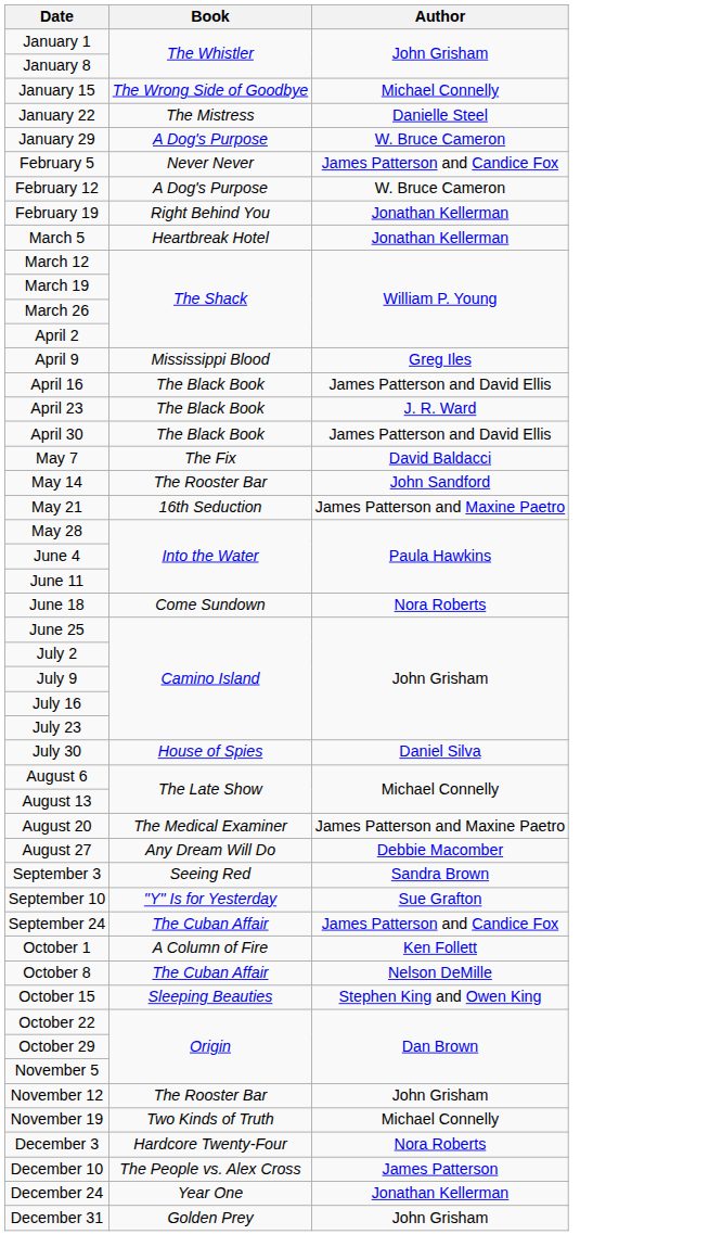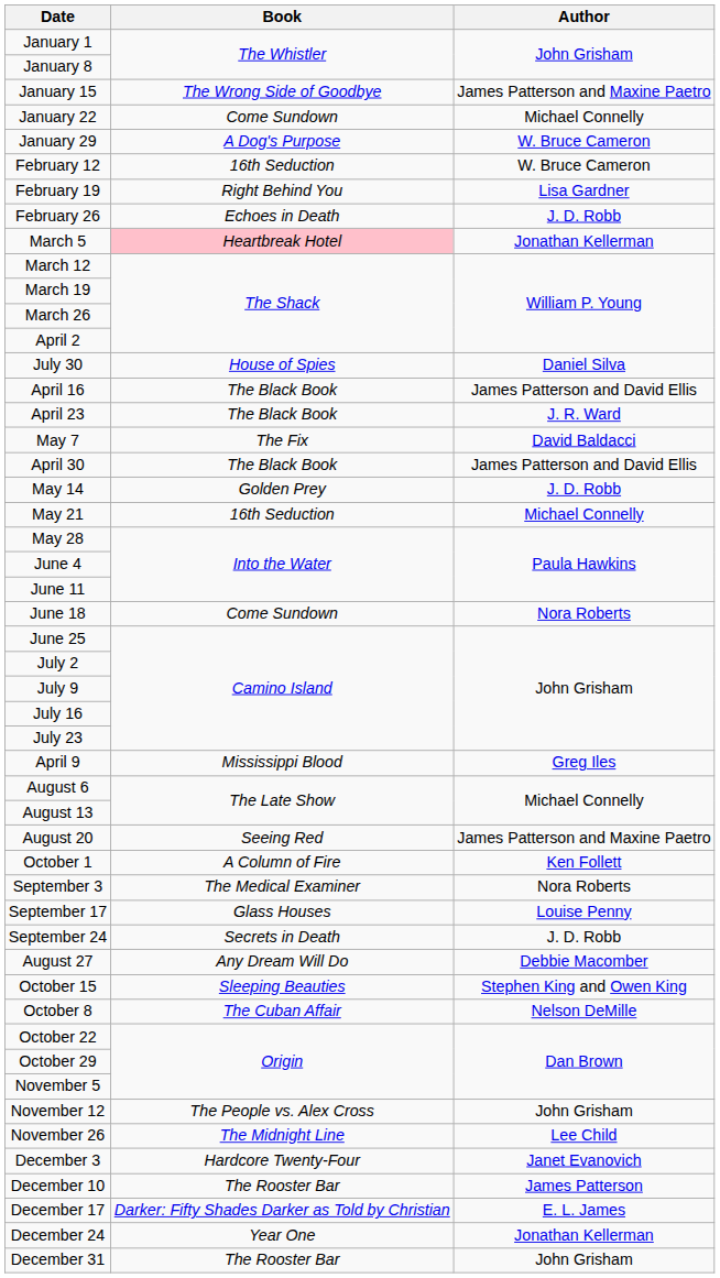January 15 | Author: Michael Connelly -> James Patterson and Maxine Paetro
January 22 | Book: The Mistress -> Come Sundown
January 22 | Author: Danielle Steel -> Michael Connelly
- row: February 5 | Never Never | James Patterson and Candice Fox
February 12 | Book: A Dog's Purpose -> 16th Seduction
February 19 | Author: Jonathan Kellerman -> Lisa Gardner
+ row: February 26 | Echoes in Death | J. D. Robb
March 5 | Book: no background -> pink background
rows swapped: April 9 <-> July 30
rows swapped: April 30 <-> May 7
May 14 | Book: The Rooster Bar -> Golden Prey
May 14 | Author: John Sandford -> J. D. Robb
May 21 | Author: James Patterson and Maxine Paetro -> Michael Connelly
August 20 | Book: The Medical Examiner -> Seeing Red
rows swapped: August 27 <-> October 1
September 3 | Book: Seeing Red -> The Medical Examiner
September 3 | Author: Sandra Brown -> Nora Roberts
- row: September 10 | "Y" Is for Yesterday | Sue Grafton
+ row: September 17 | Glass Houses | Louise Penny
September 24 | Book: The Cuban Affair -> Secrets in Death
September 24 | Author: James Patterson and Candice Fox -> J. D. Robb
rows swapped: October 8 <-> October 15
November 12 | Book: The Rooster Bar -> The People vs. Alex Cross
- row: November 19 | Two Kinds of Truth | Michael Connelly
+ row: November 26 | The Midnight Line | Lee Child
December 3 | Author: Nora Roberts -> Janet Evanovich
December 10 | Book: The People vs. Alex Cross -> The Rooster Bar
+ row: December 17 | Darker: Fifty Shades Darker as Told by Christian | E. L. James
December 31 | Book: Golden Prey -> The Rooster Bar
